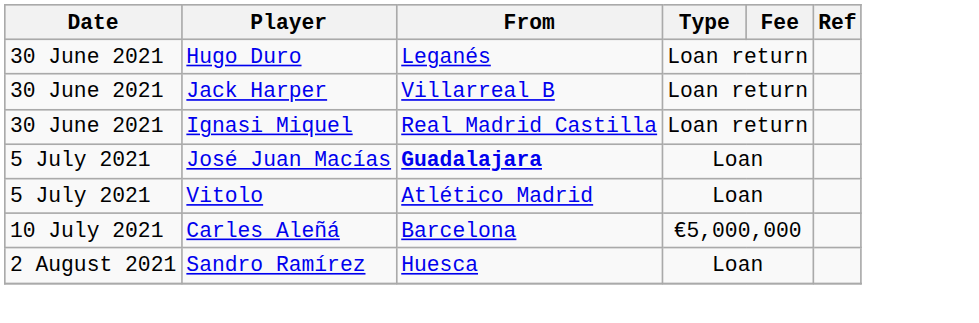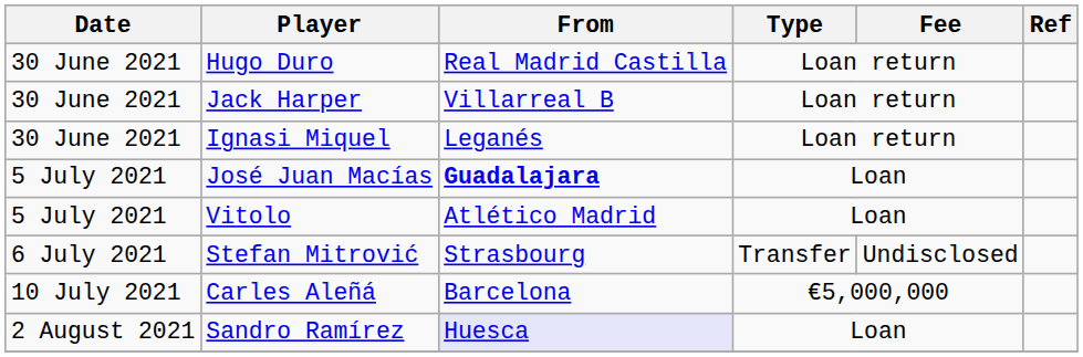Hugo Duro | From: Leganés -> Real Madrid Castilla
Ignasi Miquel | From: Real Madrid Castilla -> Leganés
+ row: 6 July 2021 | Stefan Mitrović | Strasbourg | Transfer | Undisclosed
Sandro Ramírez | From: no background -> lavender background
